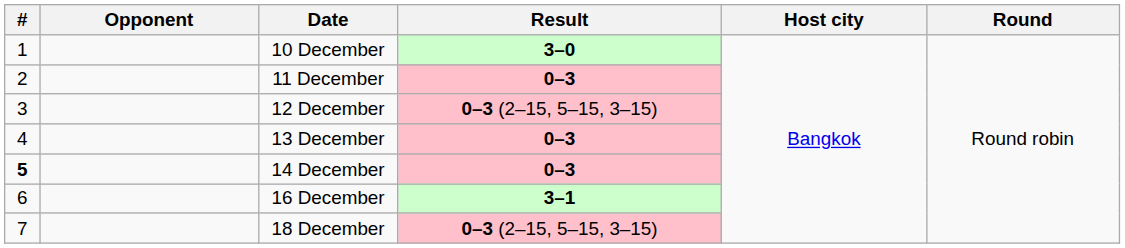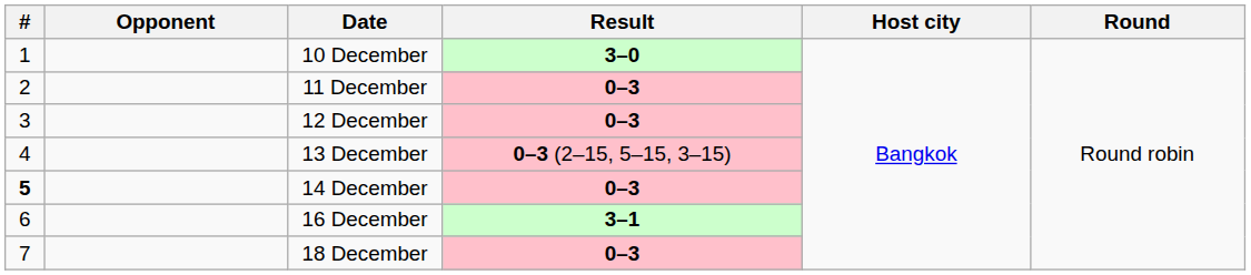12 December | Result: 0–3 (2–15, 5–15, 3–15) -> 0–3
13 December | Result: 0–3 -> 0–3 (2–15, 5–15, 3–15)
18 December | Result: 0–3 (2–15, 5–15, 3–15) -> 0–3
